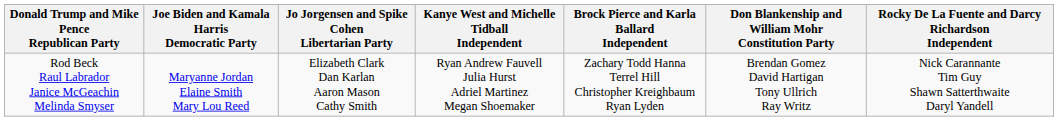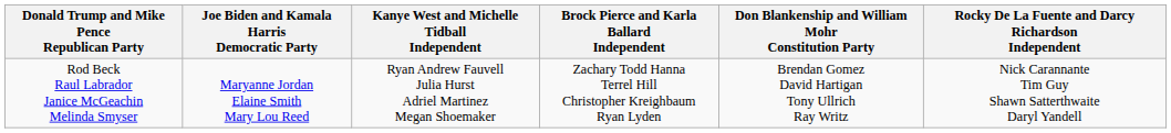- column: Jo Jorgensen and Spike Cohen Libertarian Party | Elizabeth Clark Dan Karlan Aaron Mason Cathy Smith
